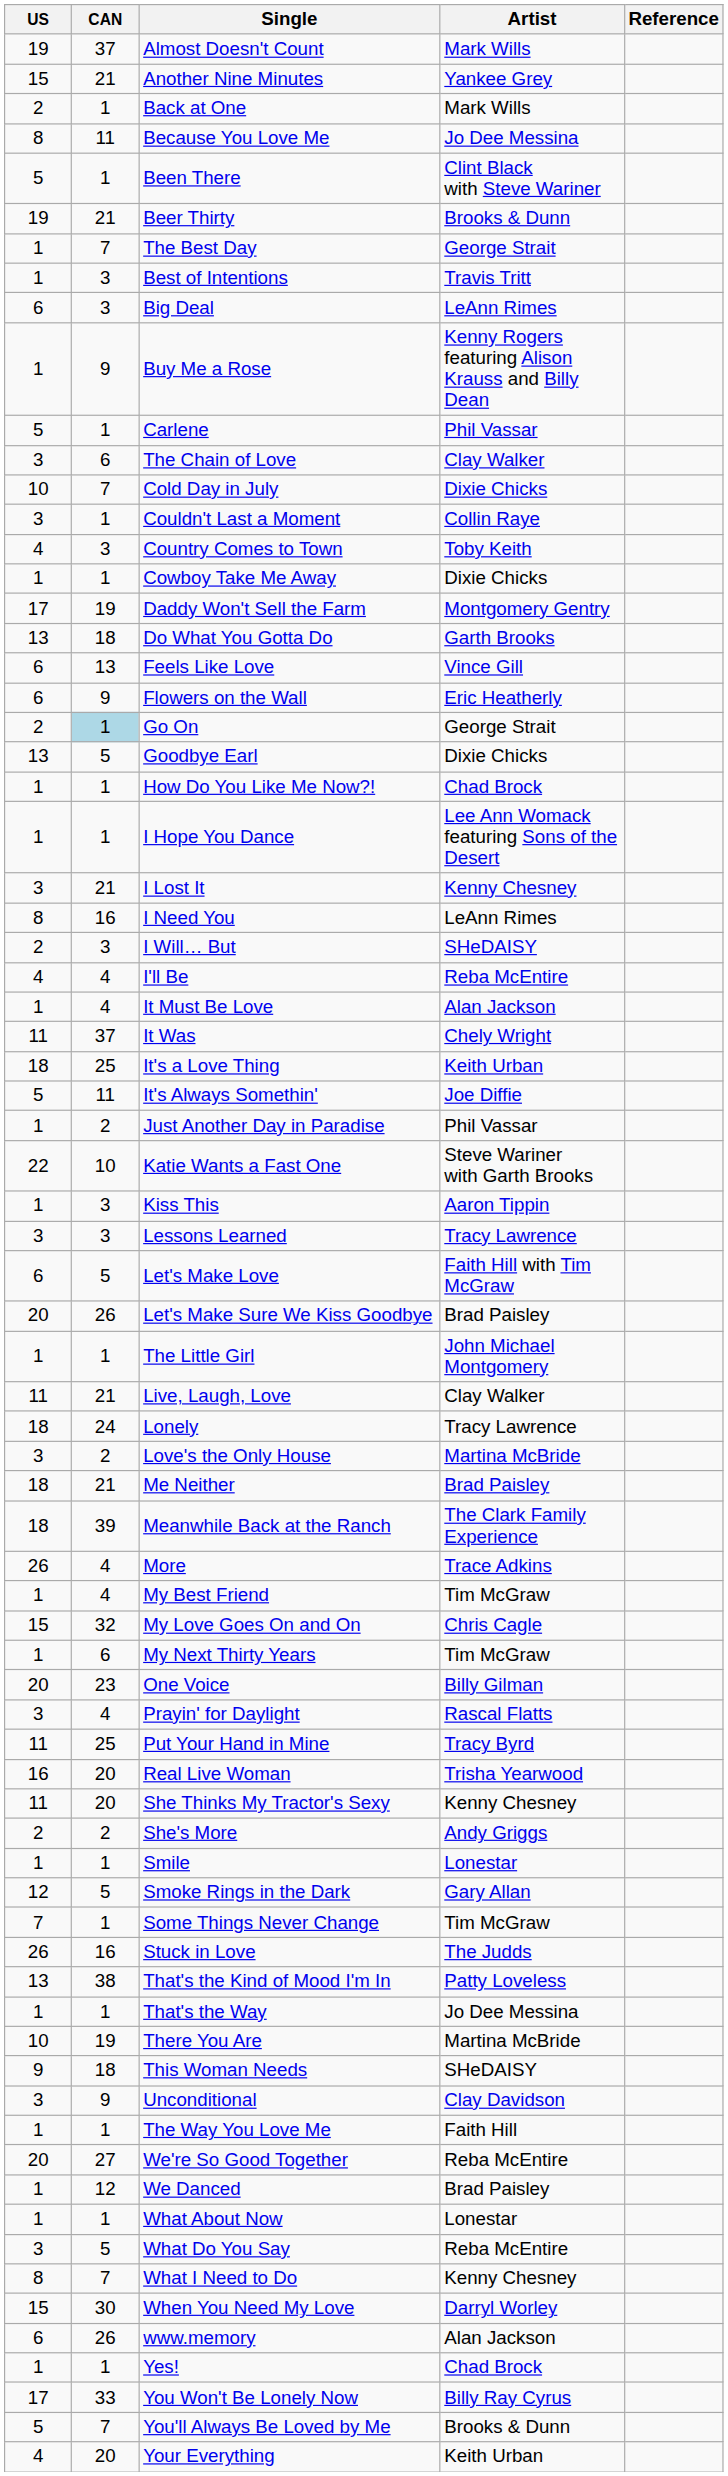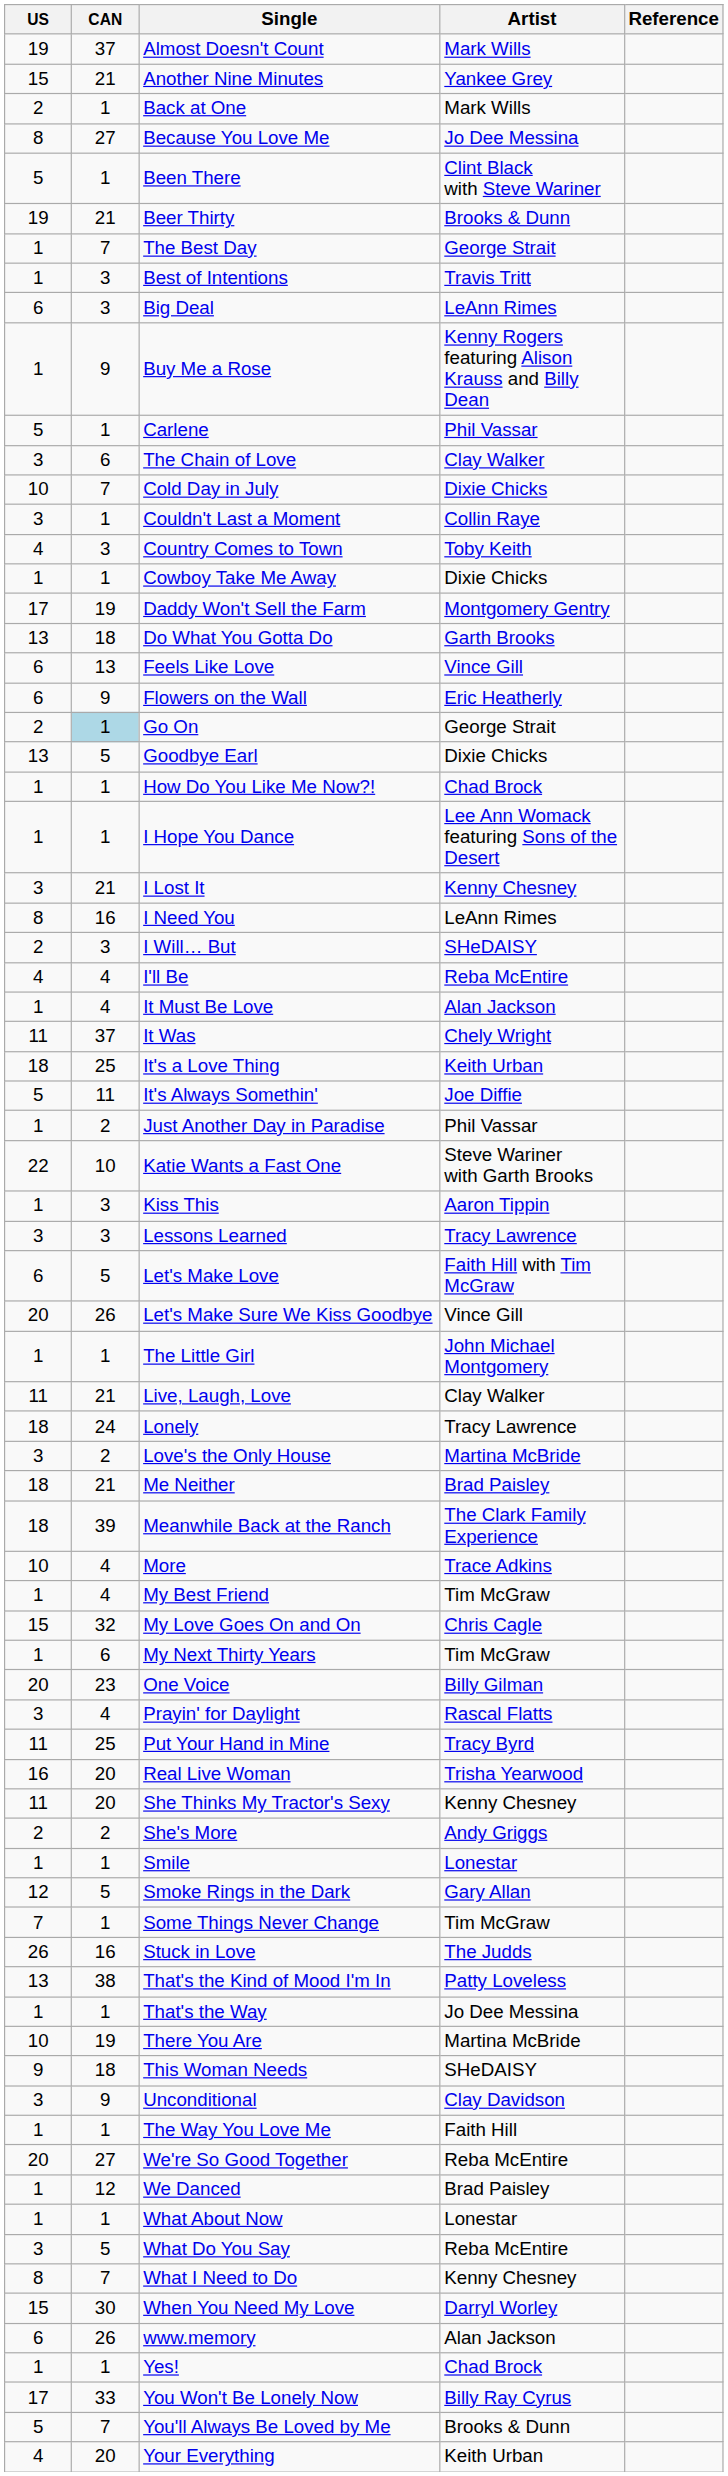Because You Love Me | CAN: 11 -> 27
Let's Make Sure We Kiss Goodbye | Artist: Brad Paisley -> Vince Gill
More | US: 26 -> 10
